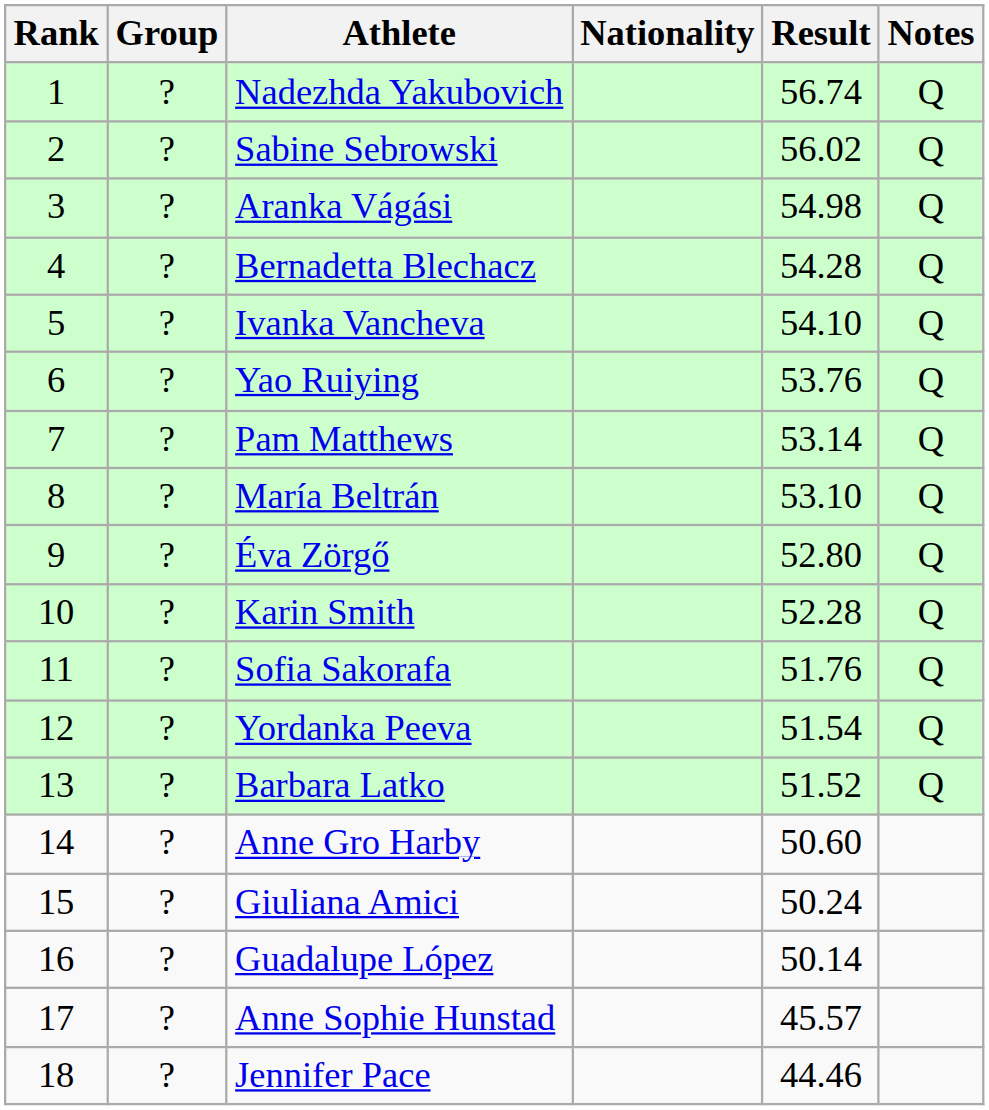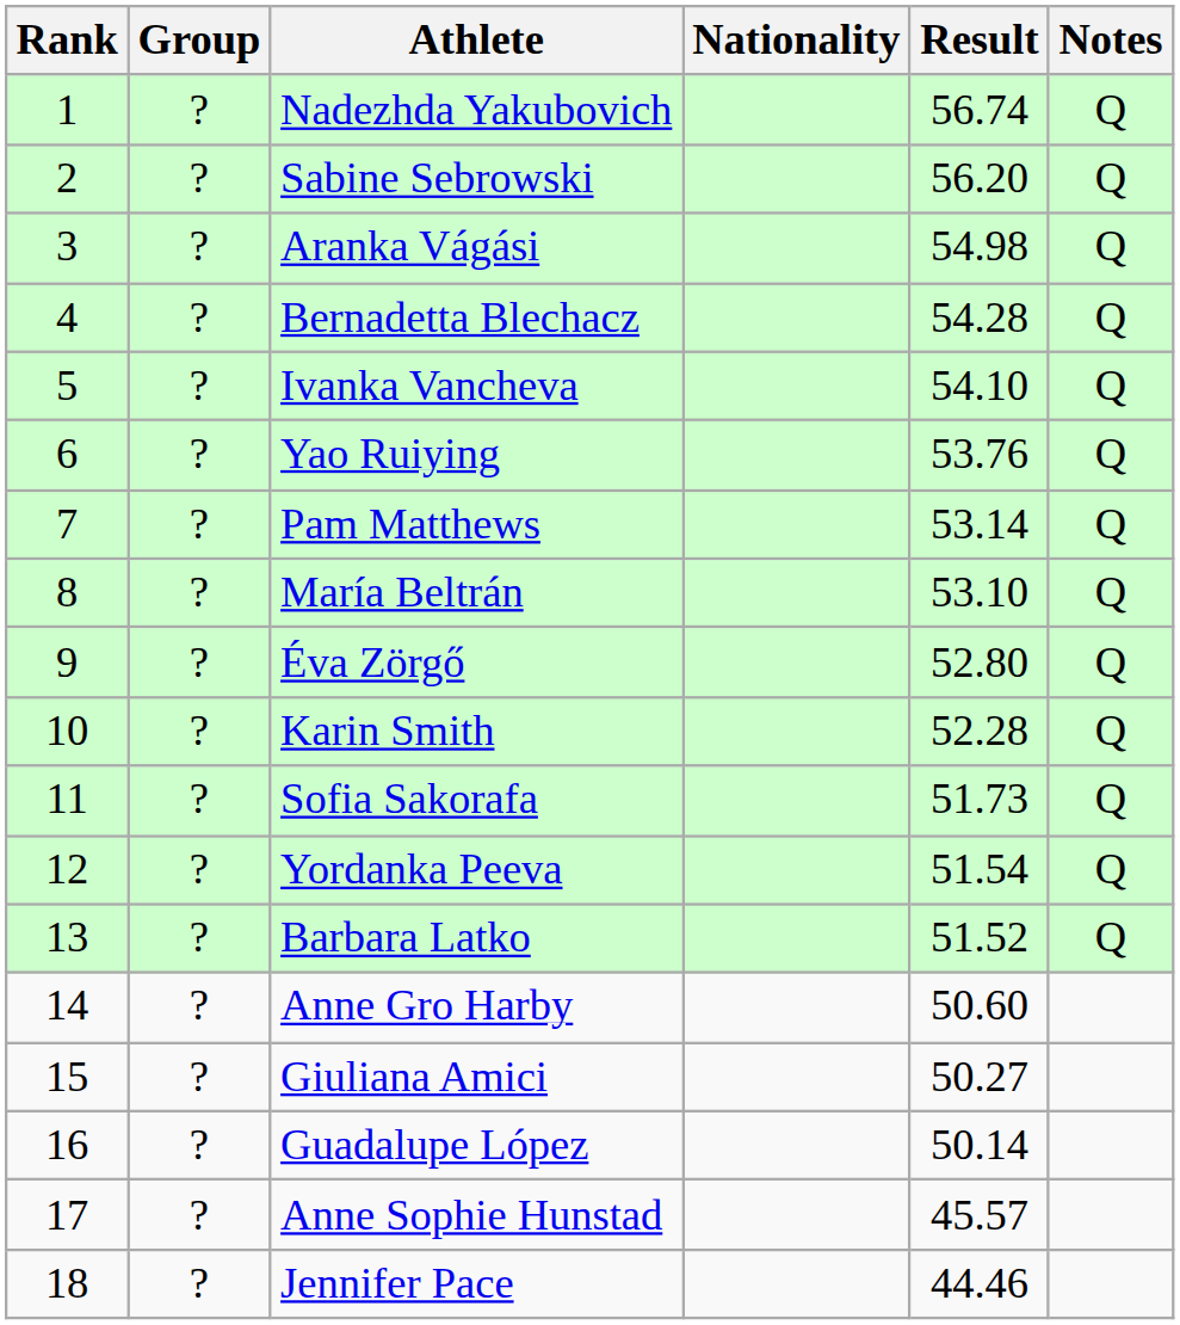Sabine Sebrowski | Result: 56.02 -> 56.20
Sofia Sakorafa | Result: 51.76 -> 51.73
Giuliana Amici | Result: 50.24 -> 50.27
